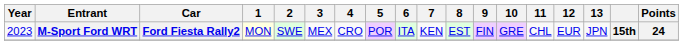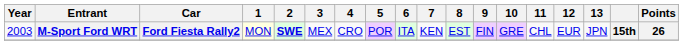M-Sport Ford WRT | Year: 2023 -> 2003
M-Sport Ford WRT | 2: normal -> bold
M-Sport Ford WRT | Points: 24 -> 26
